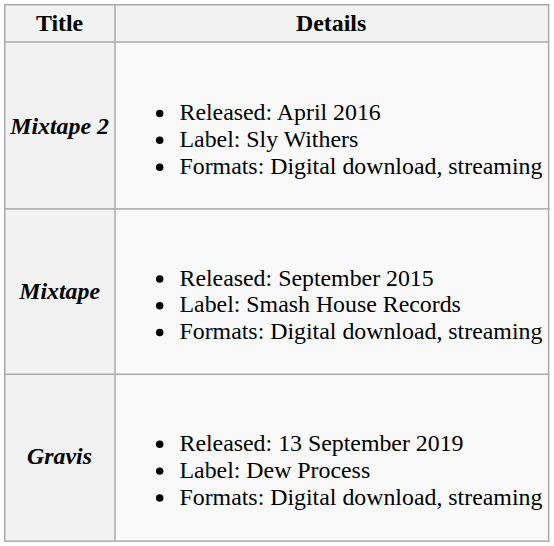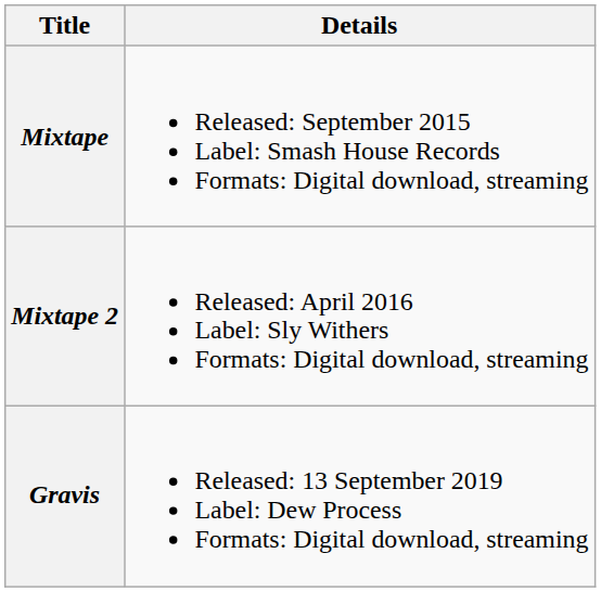rows swapped: Mixtape <-> Mixtape 2
